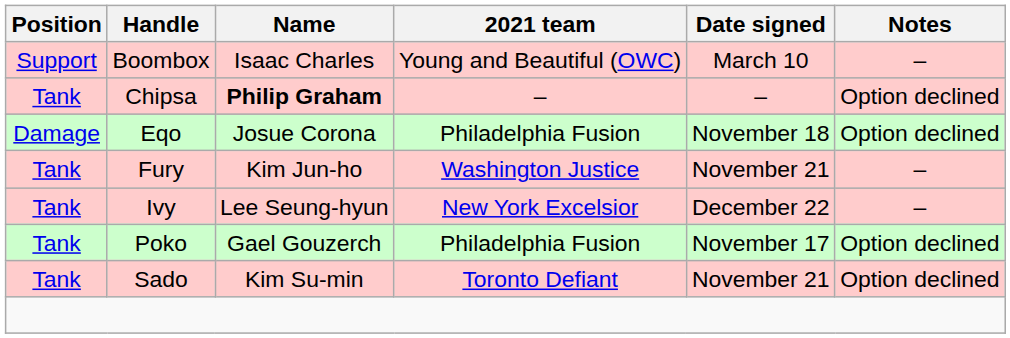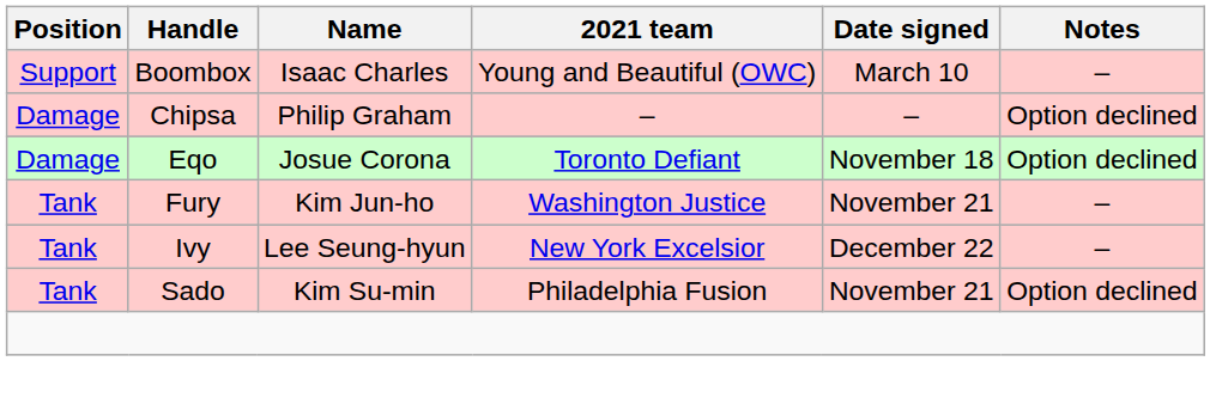Chipsa | Position: Tank -> Damage
Chipsa | Name: bold -> normal
Eqo | 2021 team: Philadelphia Fusion -> Toronto Defiant
- row: Tank | Poko | Gael Gouzerch | Philadelphia Fusion | November 17 | Option declined
Sado | 2021 team: Toronto Defiant -> Philadelphia Fusion
